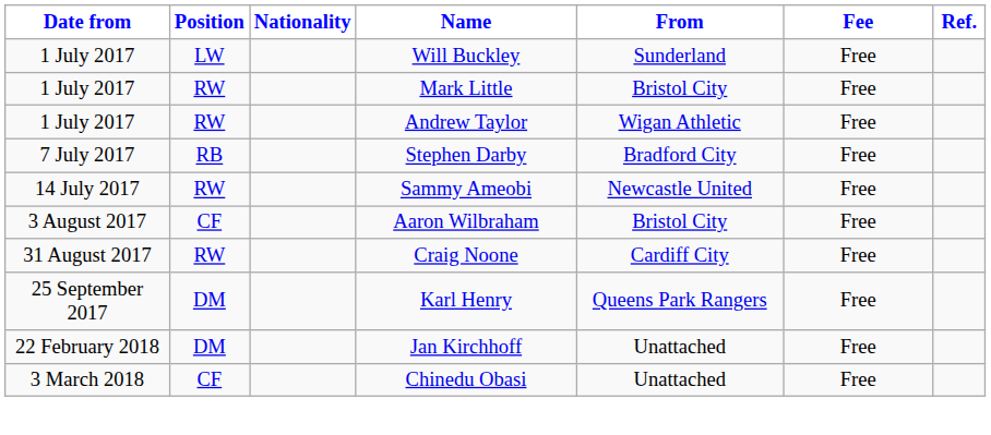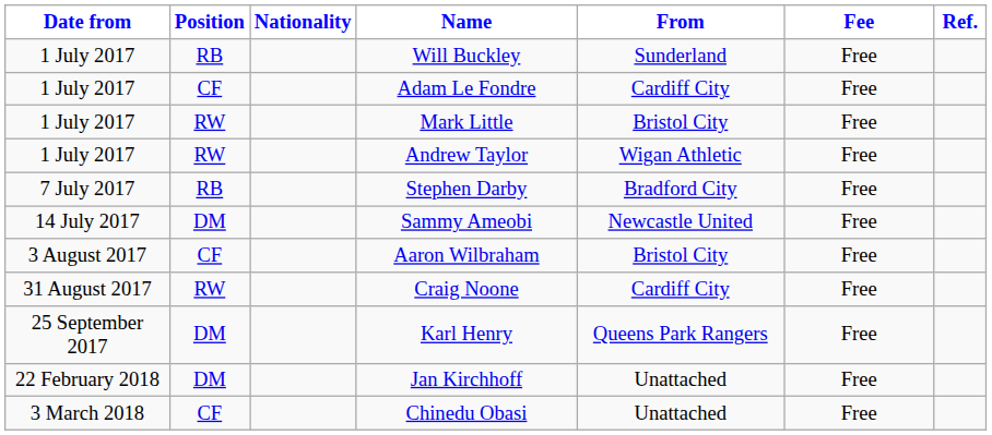Will Buckley | Position: LW -> RB
+ row: 1 July 2017 | CF | Adam Le Fondre | Cardiff City | Free
Sammy Ameobi | Position: RW -> DM
